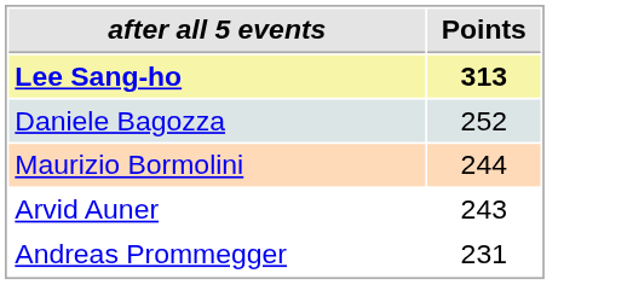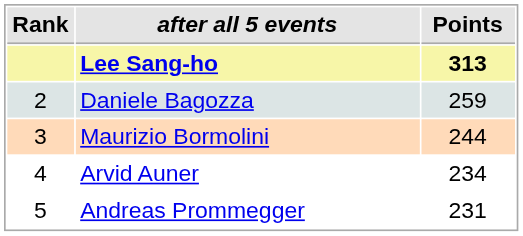+ column: Rank | 2 | 3 | 4 | 5
Daniele Bagozza | Points: 252 -> 259
Arvid Auner | Points: 243 -> 234
